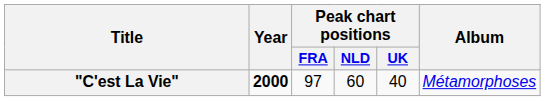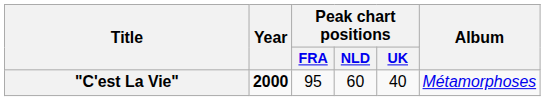"C'est La Vie" | Peak chart positions / FRA: 97 -> 95
